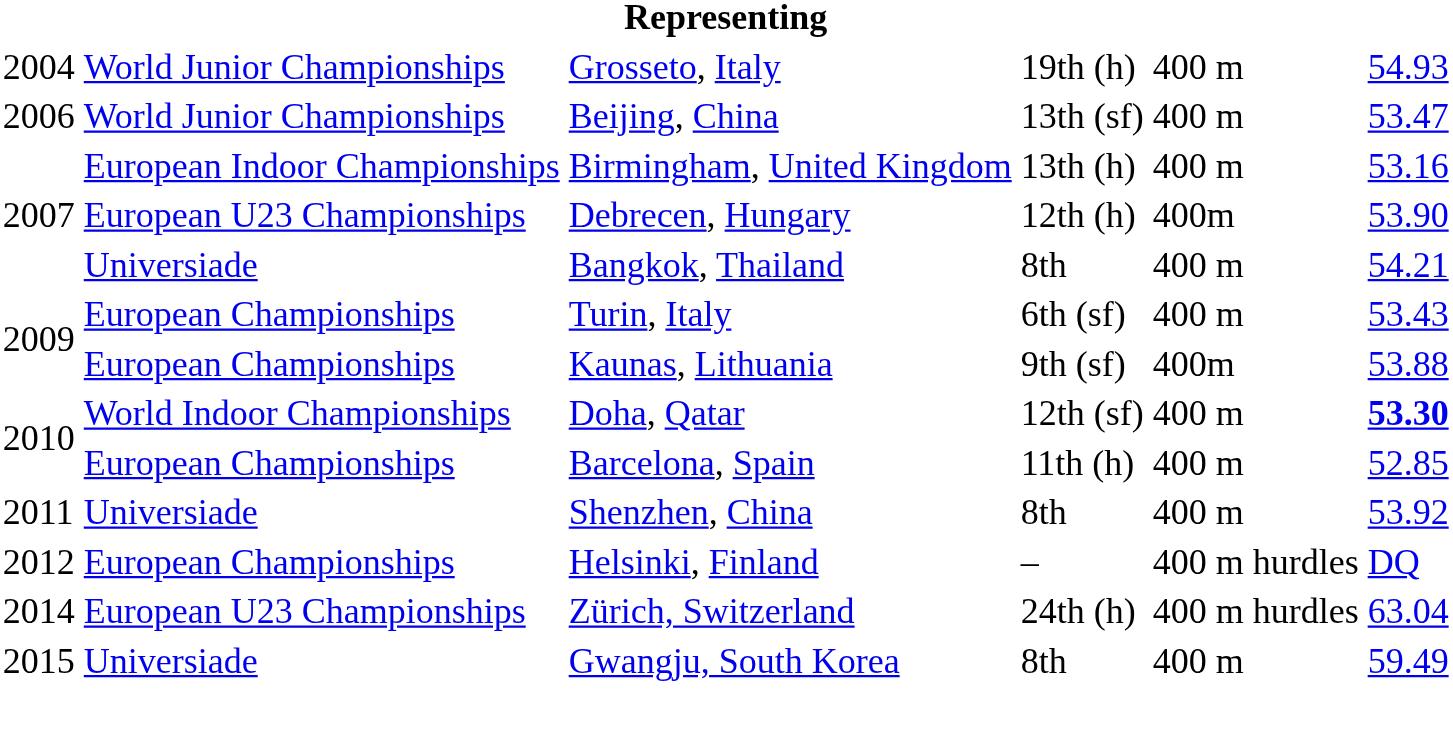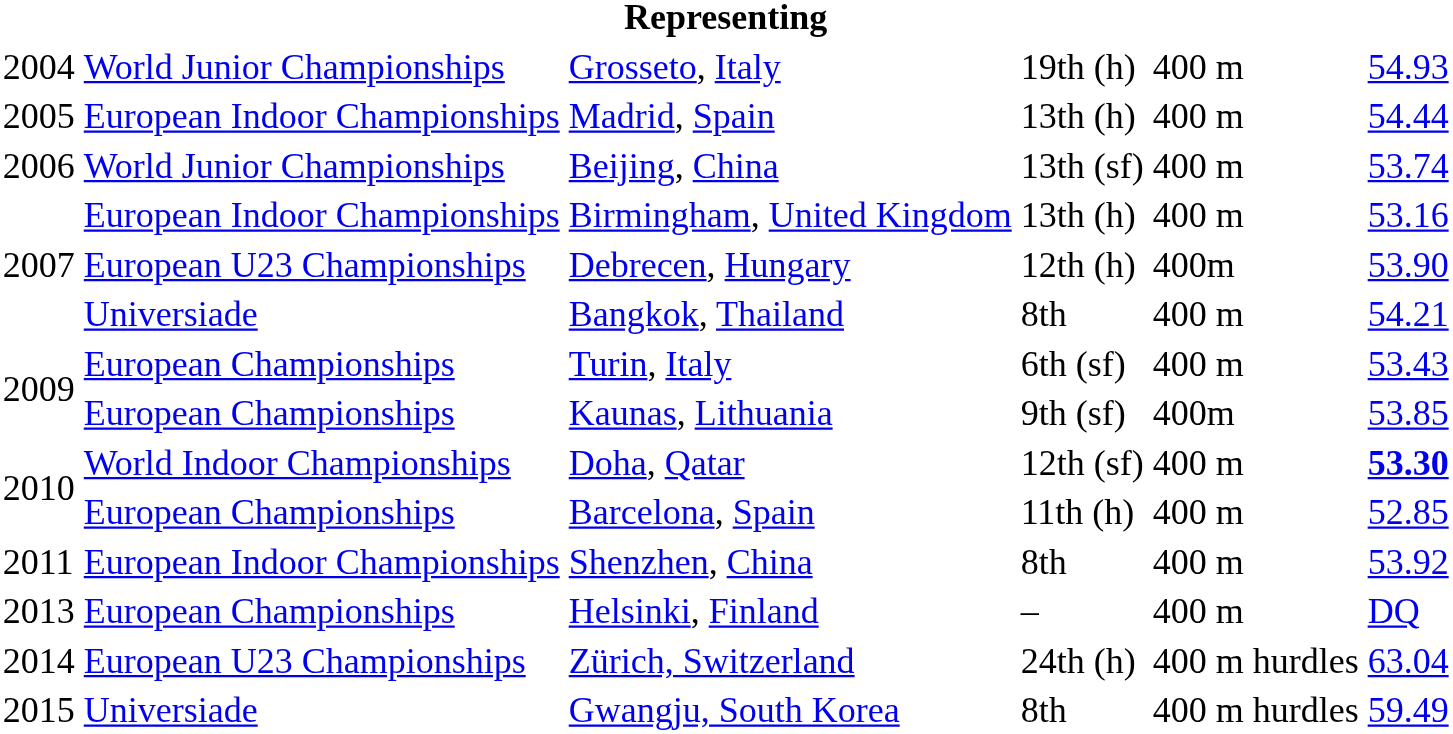+ row: 2005 | European Indoor Championships | Madrid, Spain | 13th (h) | 400 m | 54.44
Beijing, China | column 6: 53.47 -> 53.74
Kaunas, Lithuania | column 6: 53.88 -> 53.85
Shenzhen, China | column 2: Universiade -> European Indoor Championships
Helsinki, Finland | column 1: 2012 -> 2013
Helsinki, Finland | column 5: 400 m hurdles -> 400 m
Gwangju, South Korea | column 5: 400 m -> 400 m hurdles
